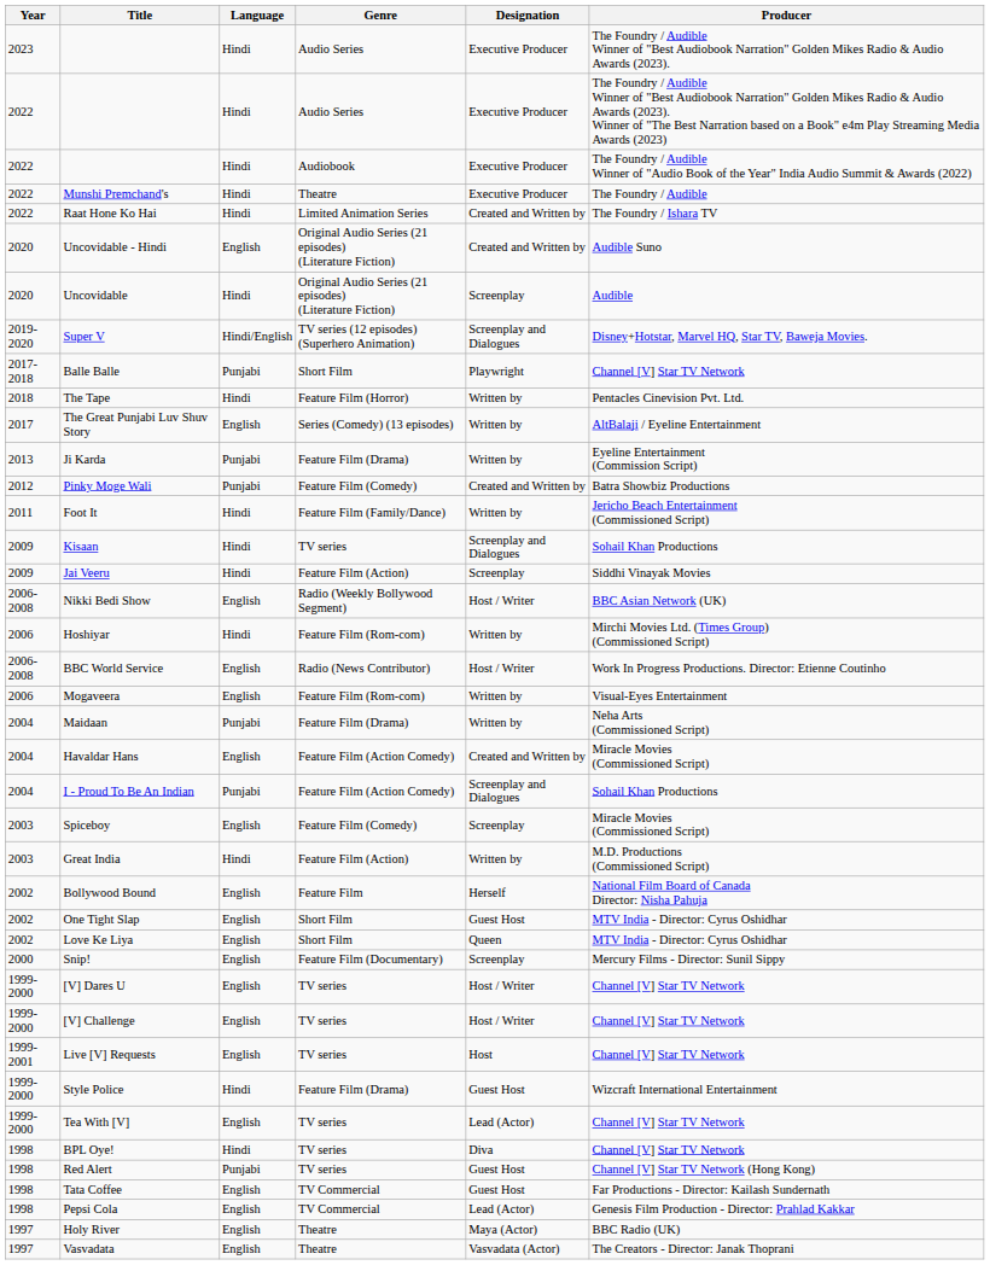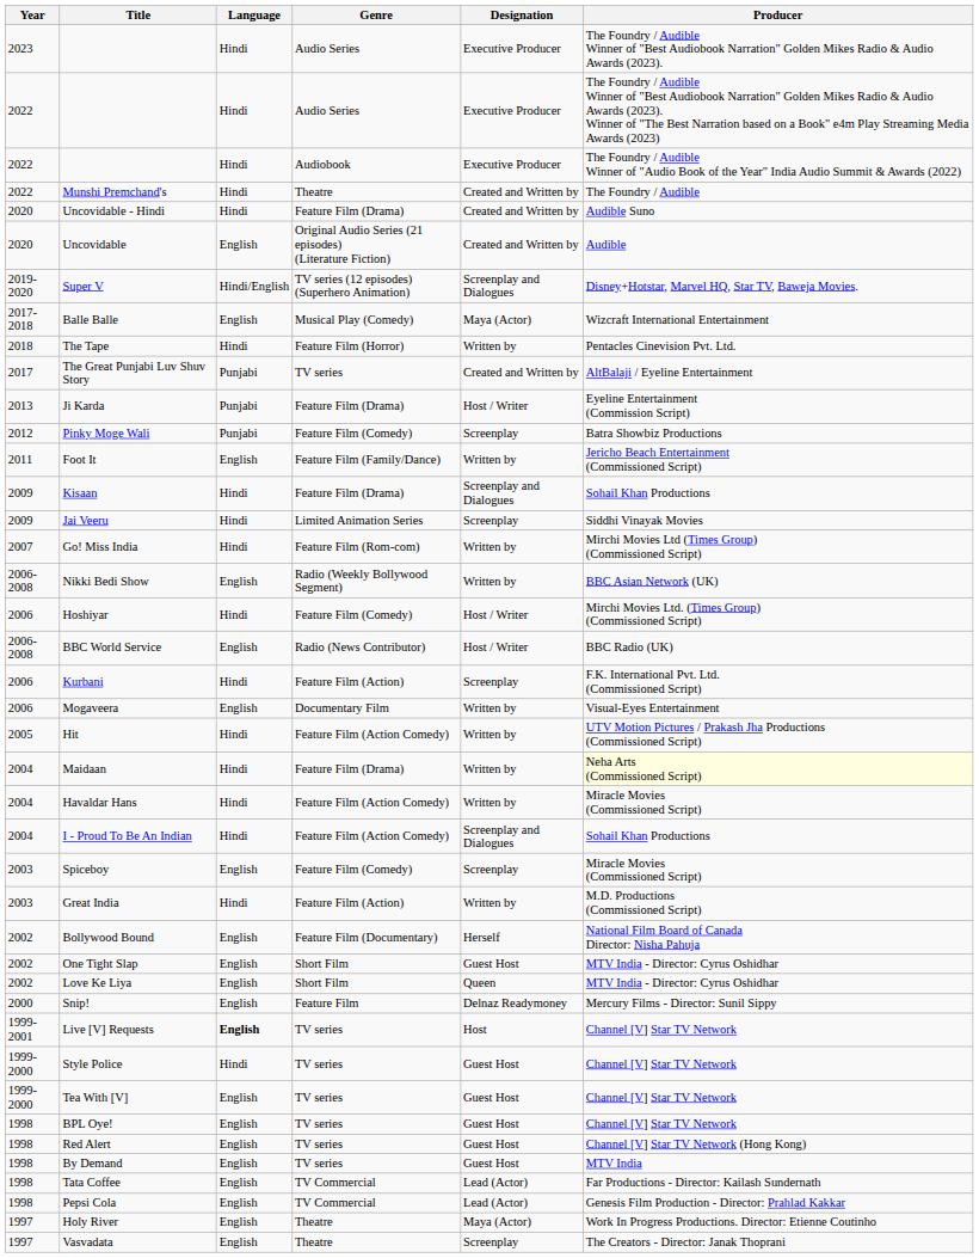Munshi Premchand's | Designation: Executive Producer -> Created and Written by
- row: 2022 | Raat Hone Ko Hai | Hindi | Limited Animation Series | Created and Written by | The Foundry / Ishara TV
Uncovidable - Hindi | Language: English -> Hindi
Uncovidable - Hindi | Genre: Original Audio Series (21 episodes) (Literature Fiction) -> Feature Film (Drama)
Uncovidable | Language: Hindi -> English
Uncovidable | Designation: Screenplay -> Created and Written by
Balle Balle | Language: Punjabi -> English
Balle Balle | Genre: Short Film -> Musical Play (Comedy)
Balle Balle | Designation: Playwright -> Maya (Actor)
Balle Balle | Producer: Channel [V] Star TV Network -> Wizcraft International Entertainment
The Great Punjabi Luv Shuv Story | Language: English -> Punjabi
The Great Punjabi Luv Shuv Story | Genre: Series (Comedy) (13 episodes) -> TV series
The Great Punjabi Luv Shuv Story | Designation: Written by -> Created and Written by
Ji Karda | Designation: Written by -> Host / Writer
Pinky Moge Wali | Designation: Created and Written by -> Screenplay
Foot It | Language: Hindi -> English
Kisaan | Genre: TV series -> Feature Film (Drama)
Jai Veeru | Genre: Feature Film (Action) -> Limited Animation Series
+ row: 2007 | Go! Miss India | Hindi | Feature Film (Rom-com) | Written by | Mirchi Movies Ltd (Times Group) (Commissioned Script)
Nikki Bedi Show | Designation: Host / Writer -> Written by
Hoshiyar | Genre: Feature Film (Rom-com) -> Feature Film (Comedy)
Hoshiyar | Designation: Written by -> Host / Writer
BBC World Service | Producer: Work In Progress Productions. Director: Etienne Coutinho -> BBC Radio (UK)
+ row: 2006 | Kurbani | Hindi | Feature Film (Action) | Screenplay | F.K. International Pvt. Ltd. (Commissioned Script)
Mogaveera | Genre: Feature Film (Rom-com) -> Documentary Film
+ row: 2005 | Hit | Hindi | Feature Film (Action Comedy) | Written by | UTV Motion Pictures / Prakash Jha Productions (Commissioned Script)
Maidaan | Language: Punjabi -> Hindi
Maidaan | Producer: no background -> lightyellow background
Havaldar Hans | Language: English -> Hindi
Havaldar Hans | Designation: Created and Written by -> Written by
I - Proud To Be An Indian | Language: Punjabi -> Hindi
Bollywood Bound | Genre: Feature Film -> Feature Film (Documentary)
Snip! | Genre: Feature Film (Documentary) -> Feature Film
Snip! | Designation: Screenplay -> Delnaz Readymoney
- row: 1999-2000 | [V] Dares U | English | TV series | Host / Writer | Channel [V] Star TV Network
- row: 1999-2000 | [V] Challenge | English | TV series | Host / Writer | Channel [V] Star TV Network
Live [V] Requests | Language: normal -> bold
Style Police | Genre: Feature Film (Drama) -> TV series
Style Police | Producer: Wizcraft International Entertainment -> Channel [V] Star TV Network
Tea With [V] | Designation: Lead (Actor) -> Guest Host
BPL Oye! | Language: Hindi -> English
BPL Oye! | Designation: Diva -> Guest Host
Red Alert | Language: Punjabi -> English
+ row: 1998 | By Demand | English | TV series | Guest Host | MTV India
Tata Coffee | Designation: Guest Host -> Lead (Actor)
Holy River | Producer: BBC Radio (UK) -> Work In Progress Productions. Director: Etienne Coutinho
Vasvadata | Designation: Vasvadata (Actor) -> Screenplay
